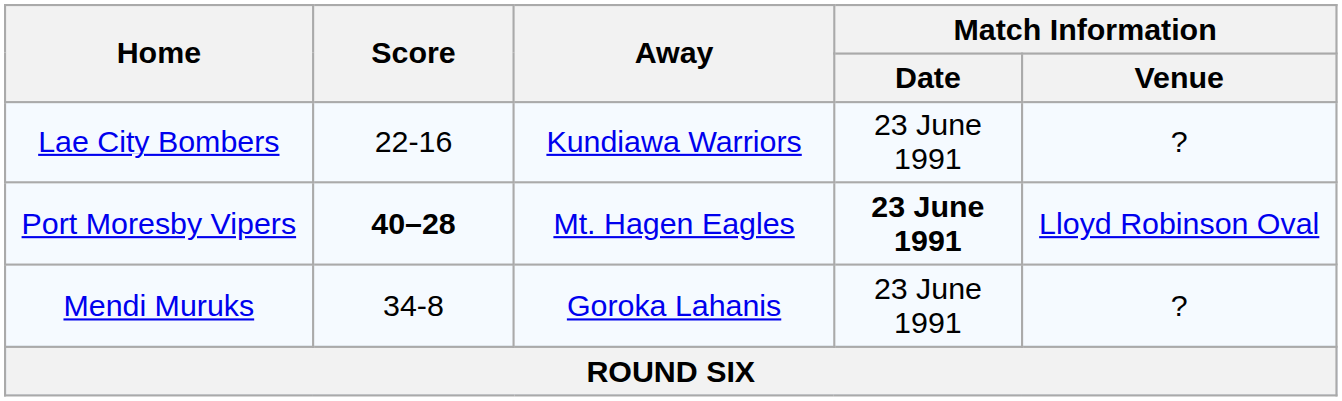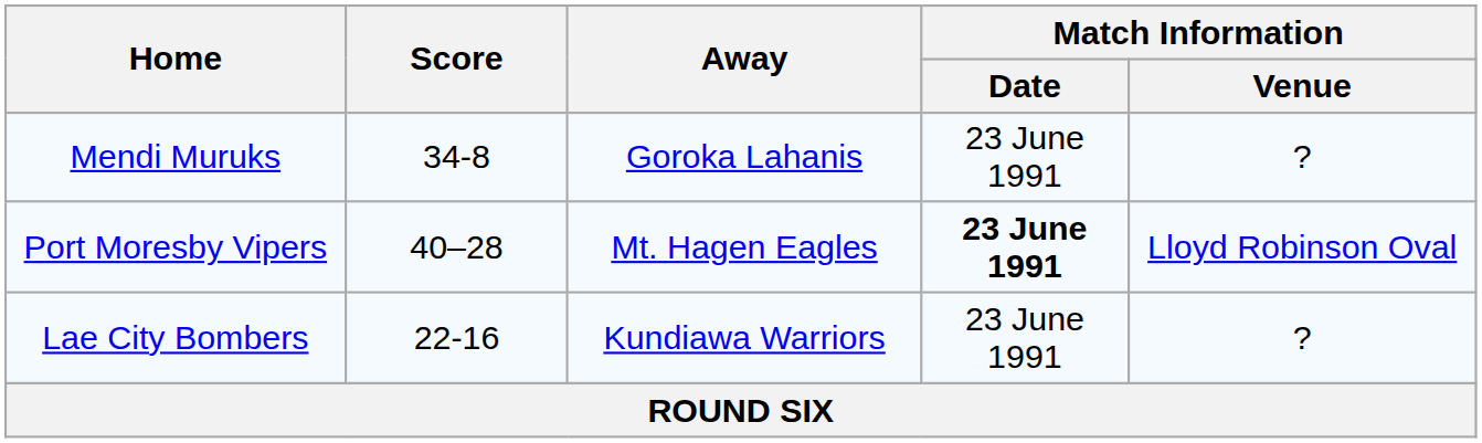rows swapped: Lae City Bombers <-> Mendi Muruks
Port Moresby Vipers | Score: bold -> normal
